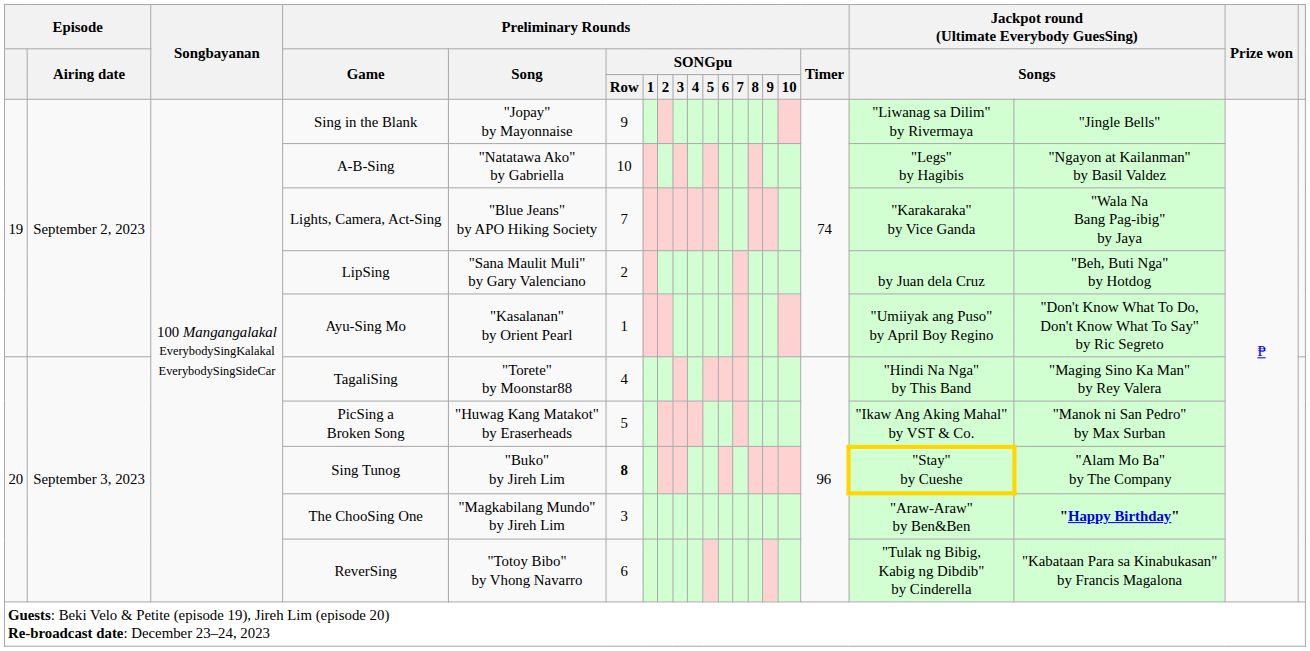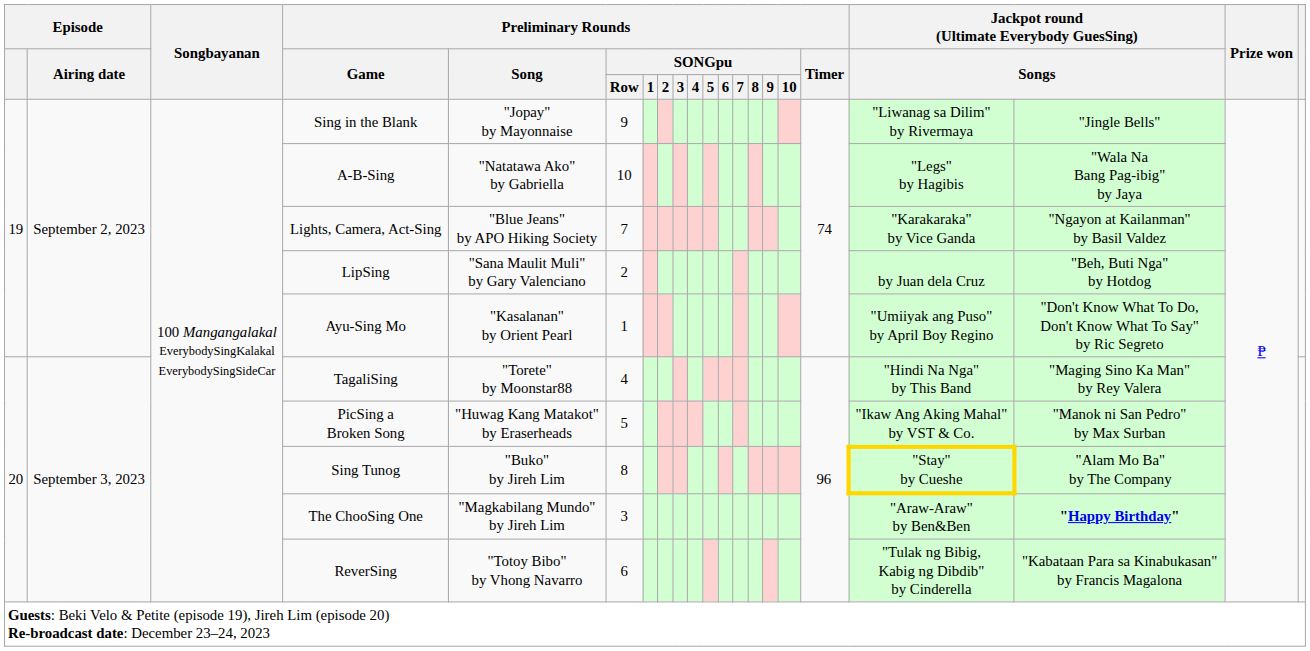A-B-Sing | column 19: "Ngayon at Kailanman" by Basil Valdez -> "Wala Na Bang Pag-ibig" by Jaya
Lights, Camera, Act-Sing | column 19: "Wala Na Bang Pag-ibig" by Jaya -> "Ngayon at Kailanman" by Basil Valdez
Sing Tunog | Preliminary Rounds / SONGpu / Row: bold -> normal
